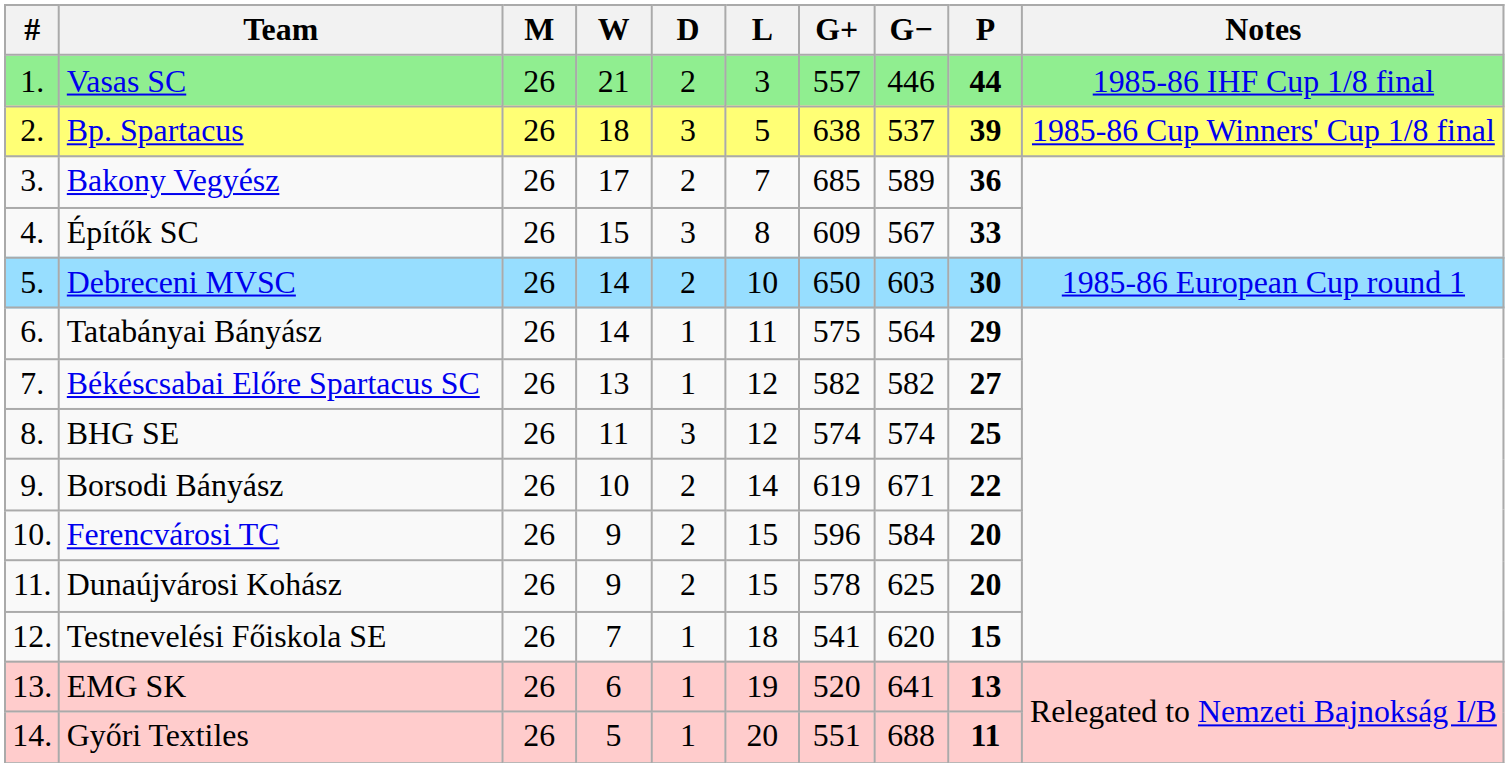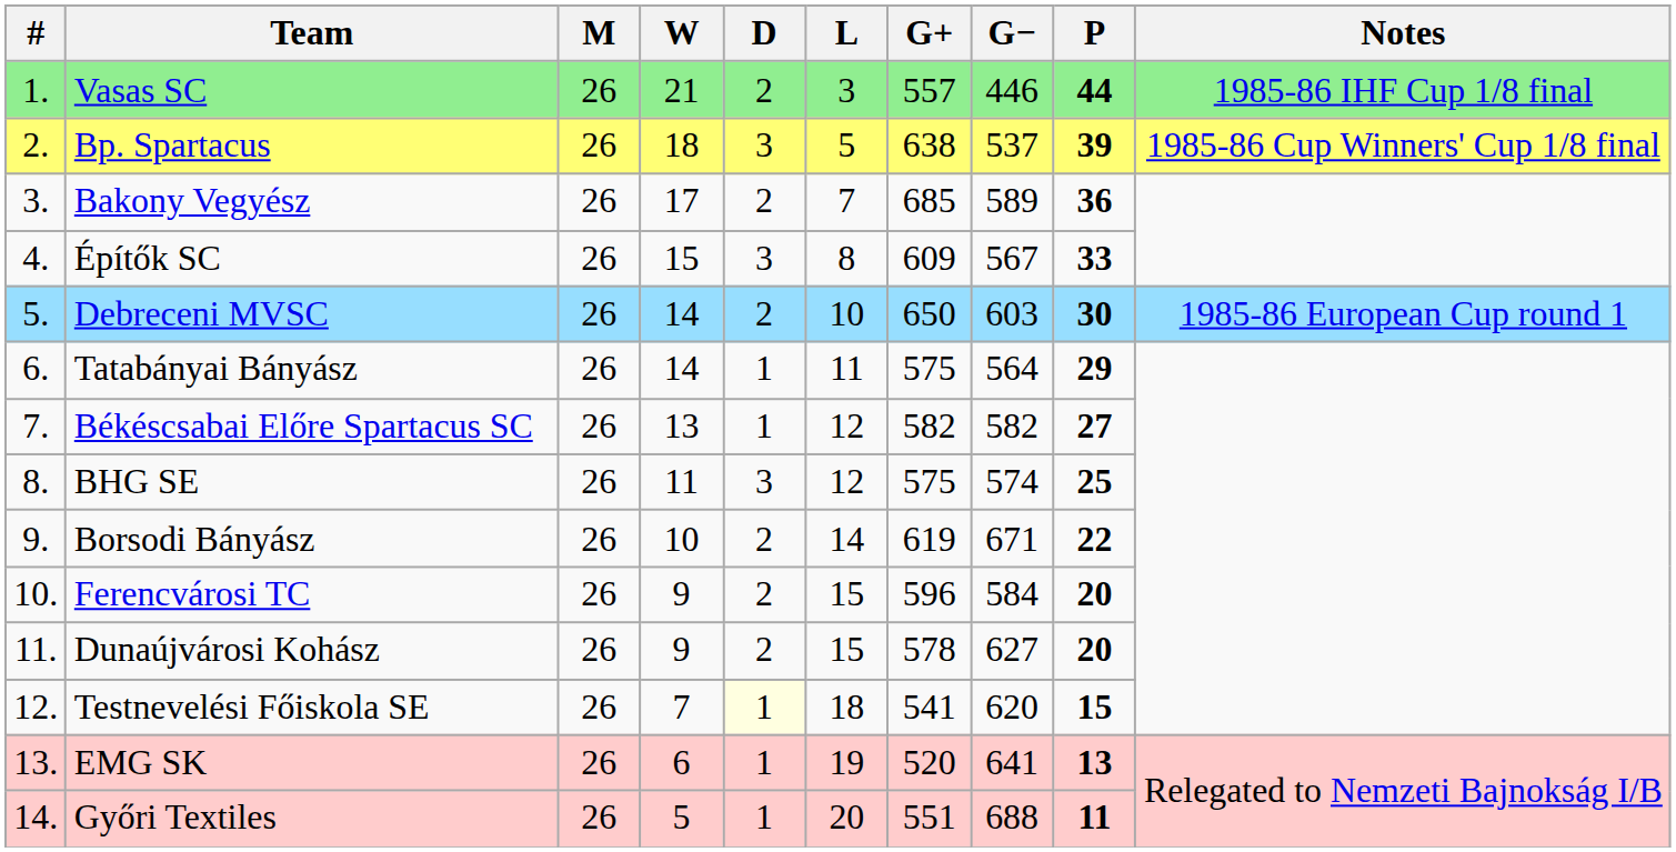BHG SE | G+: 574 -> 575
Dunaújvárosi Kohász | G−: 625 -> 627
Testnevelési Főiskola SE | D: no background -> lightyellow background
